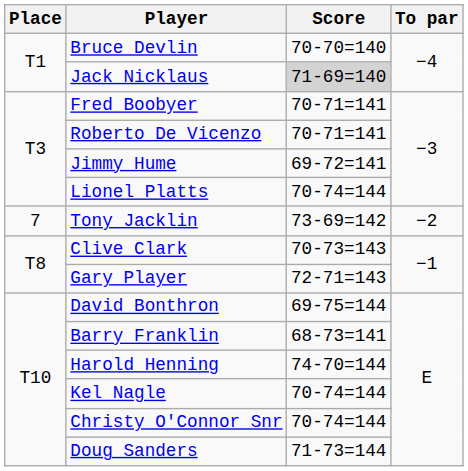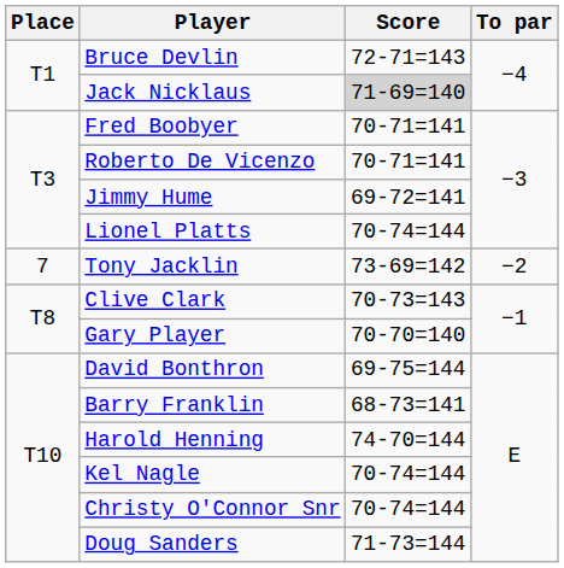Bruce Devlin | Score: 70-70=140 -> 72-71=143
Gary Player | Score: 72-71=143 -> 70-70=140
